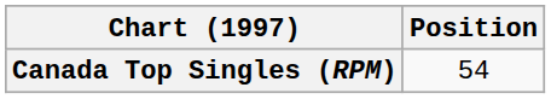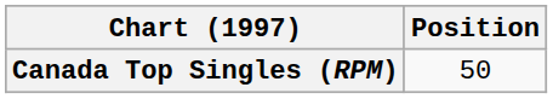Canada Top Singles (RPM) | Position: 54 -> 50
